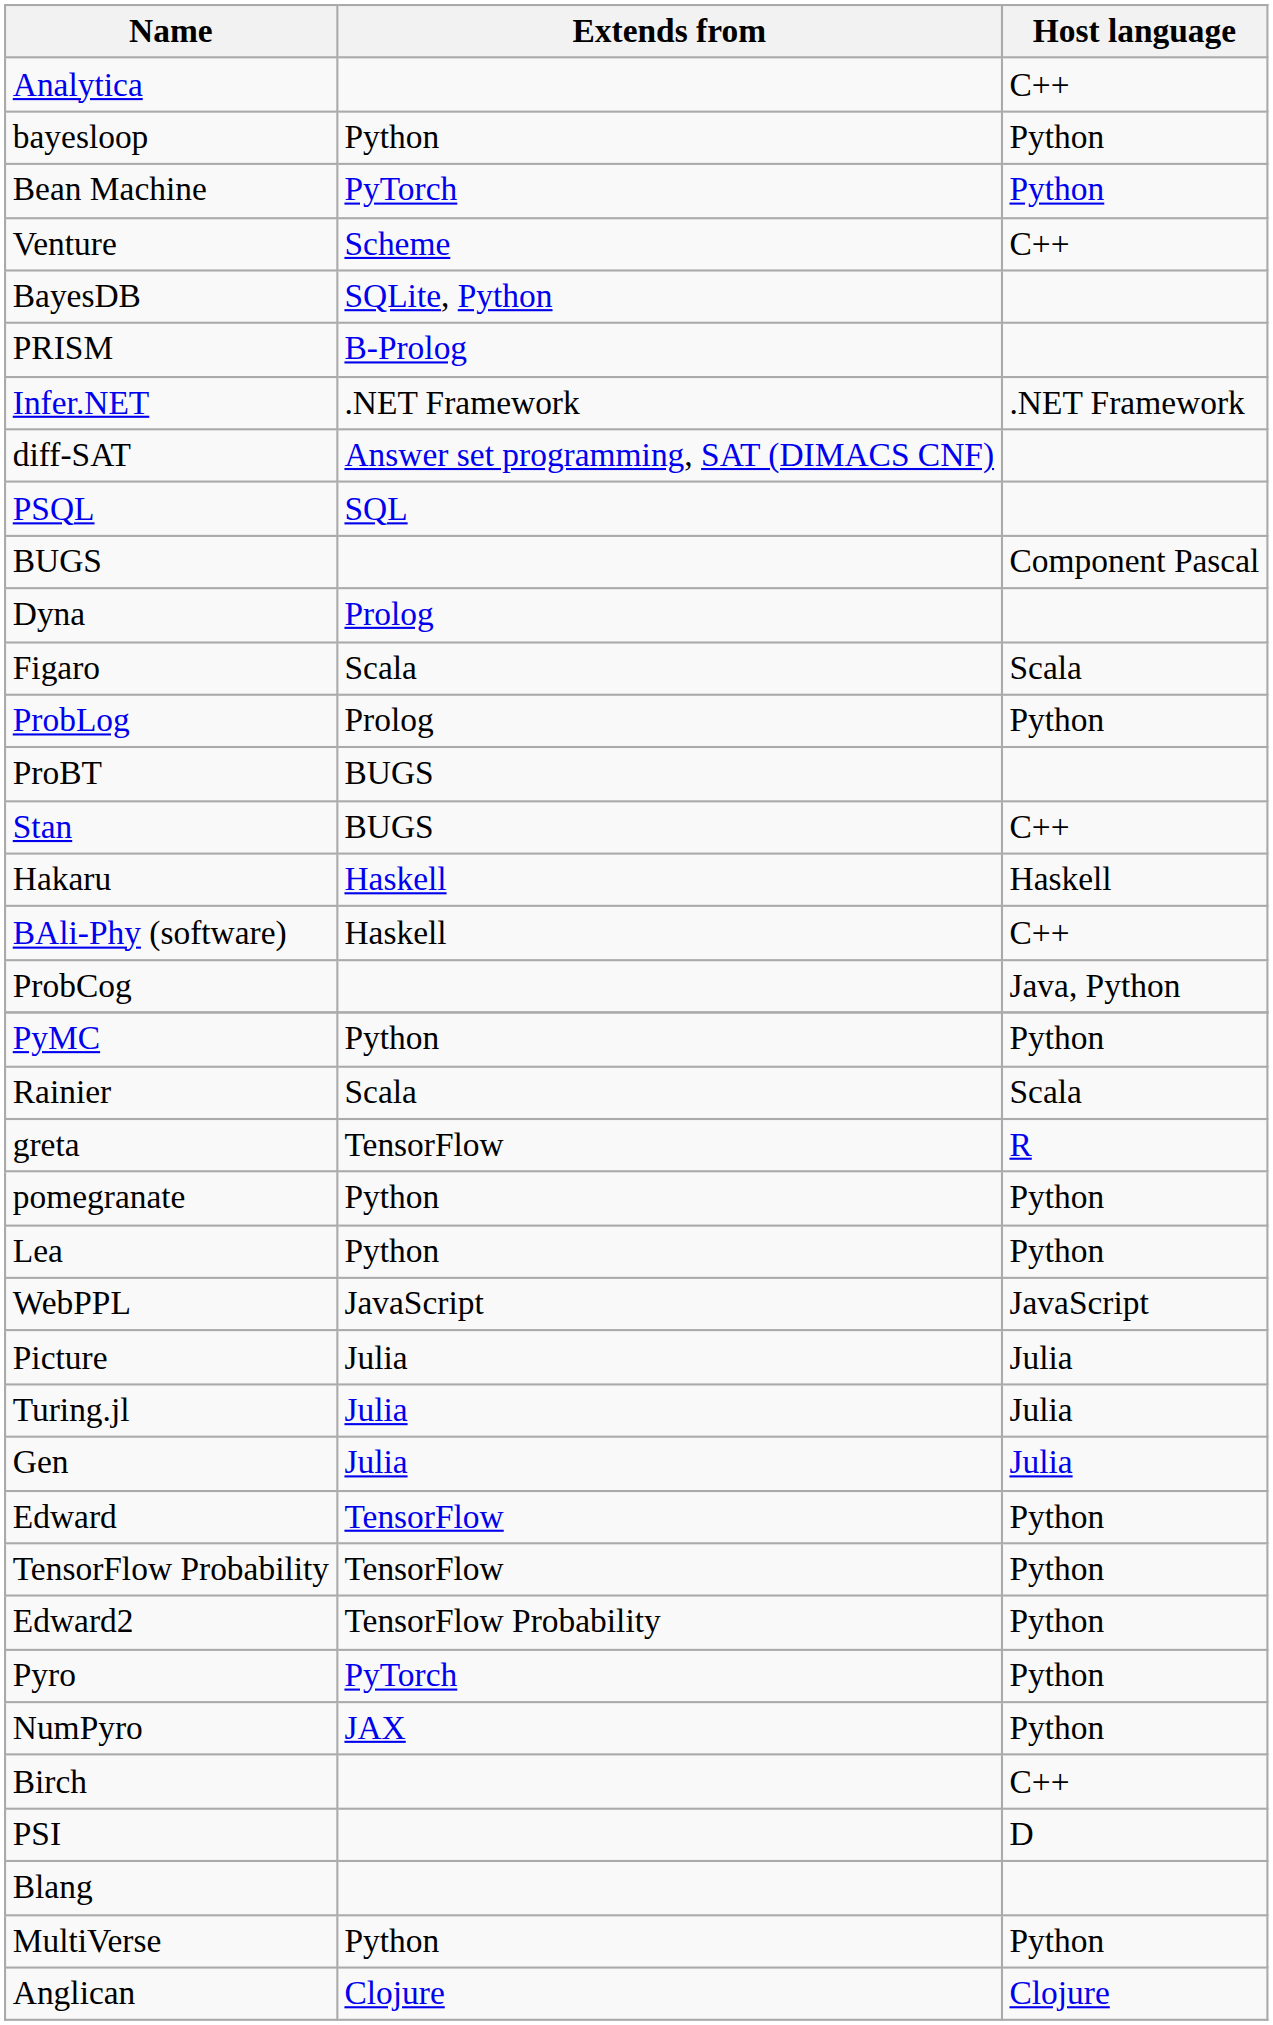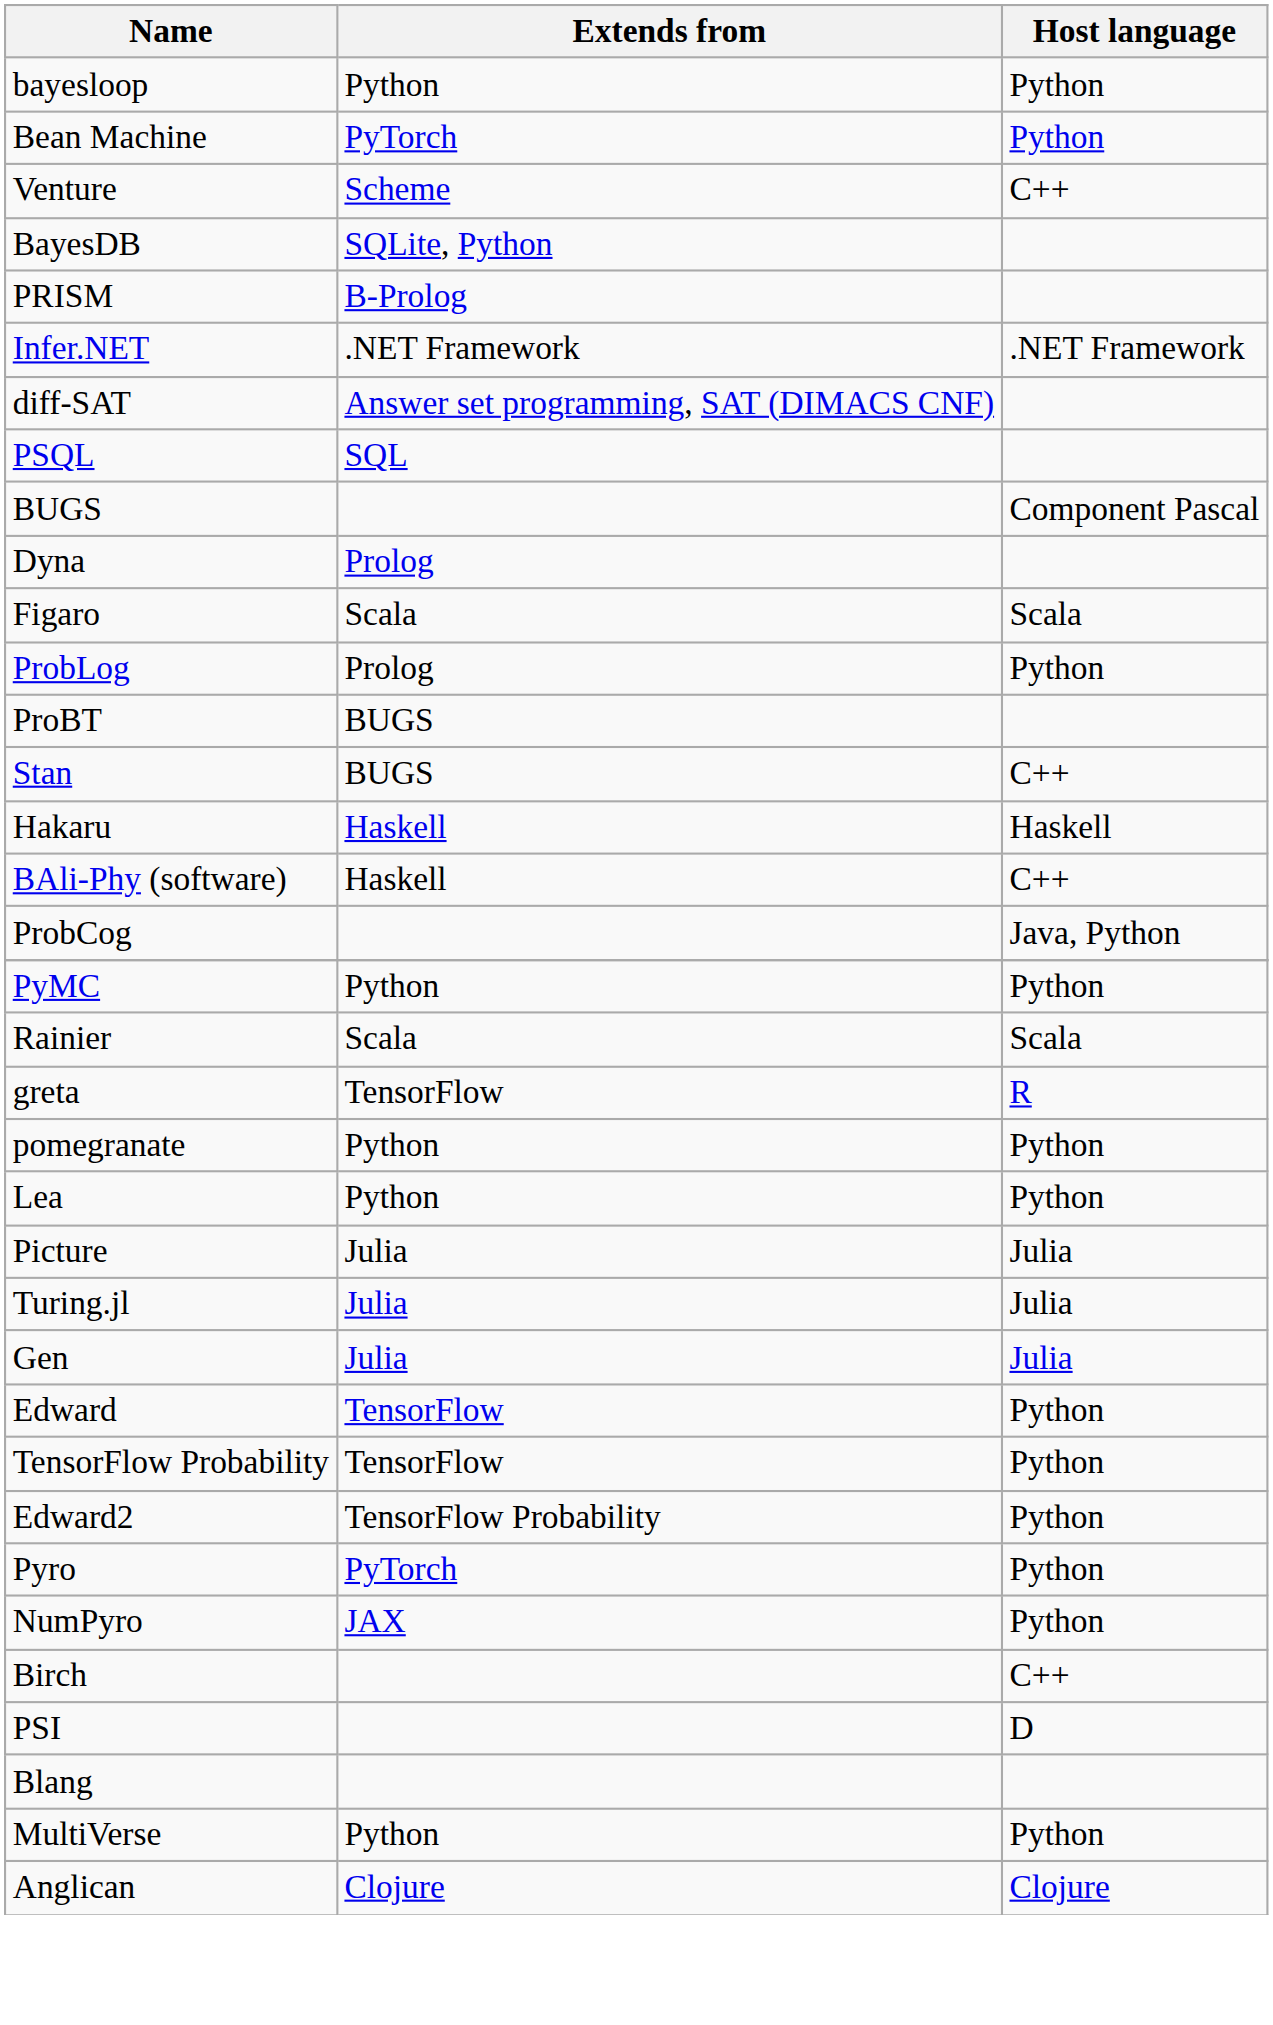- row: Analytica | C++
- row: WebPPL | JavaScript | JavaScript
